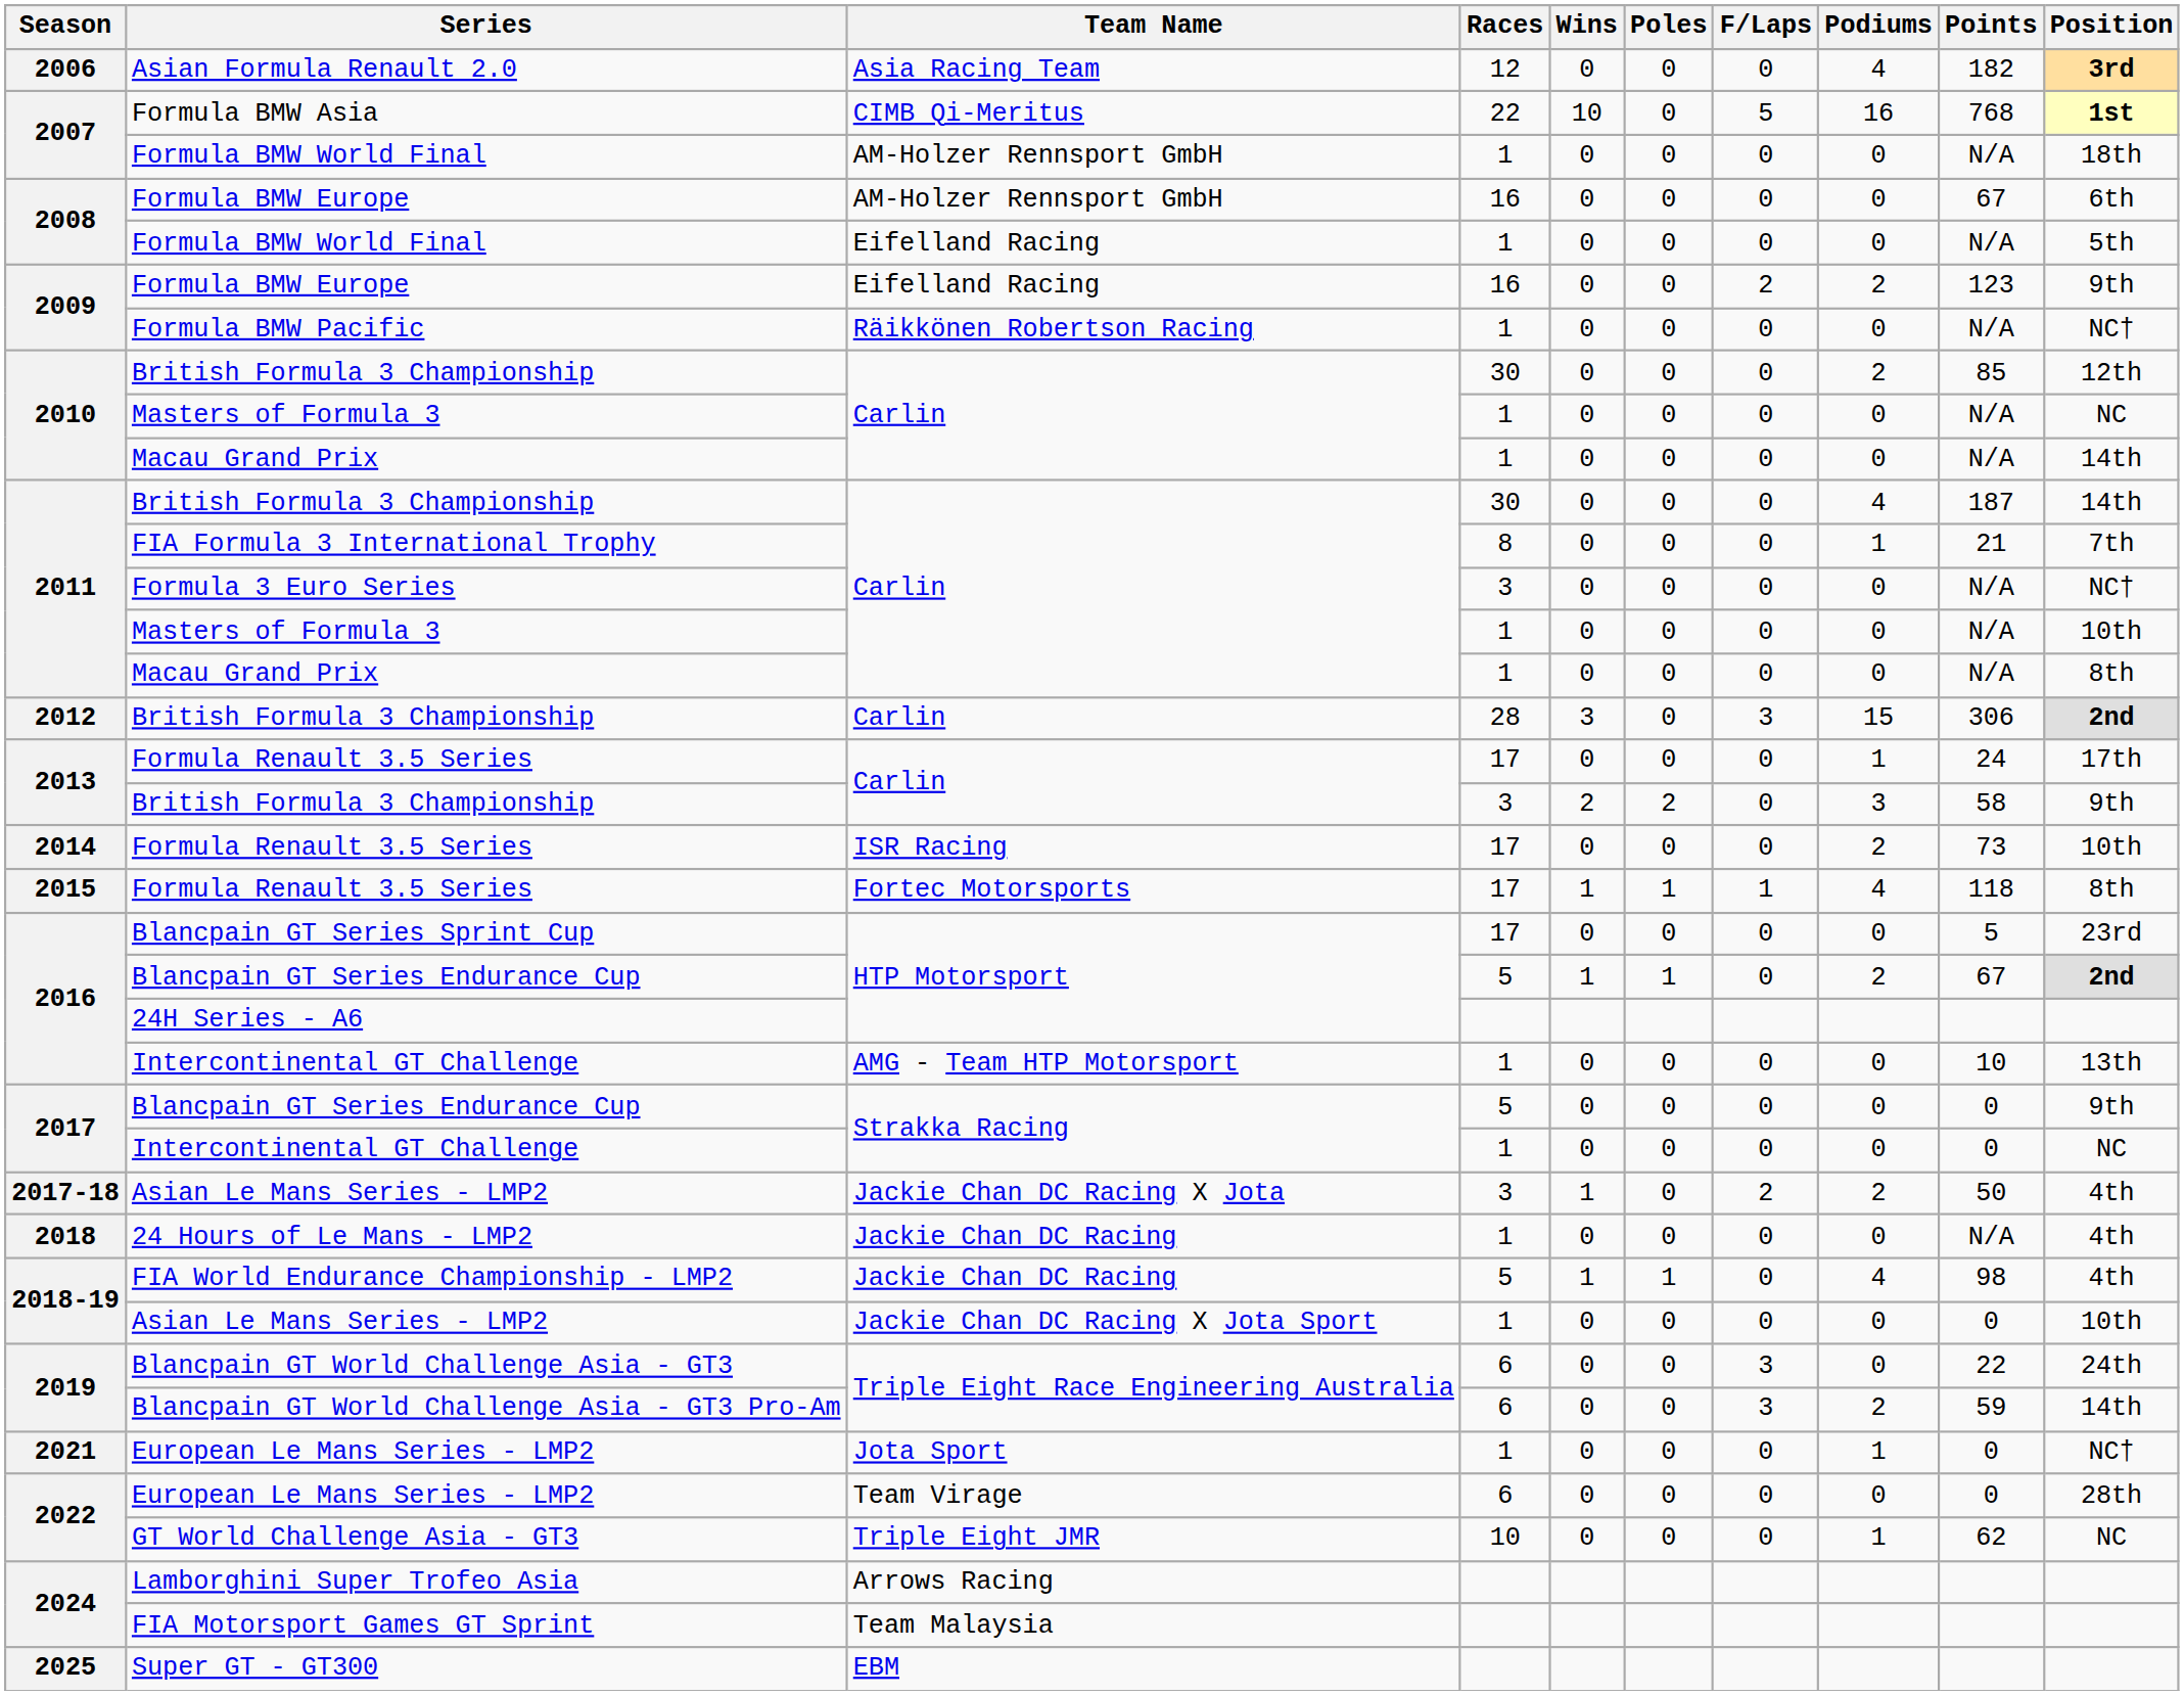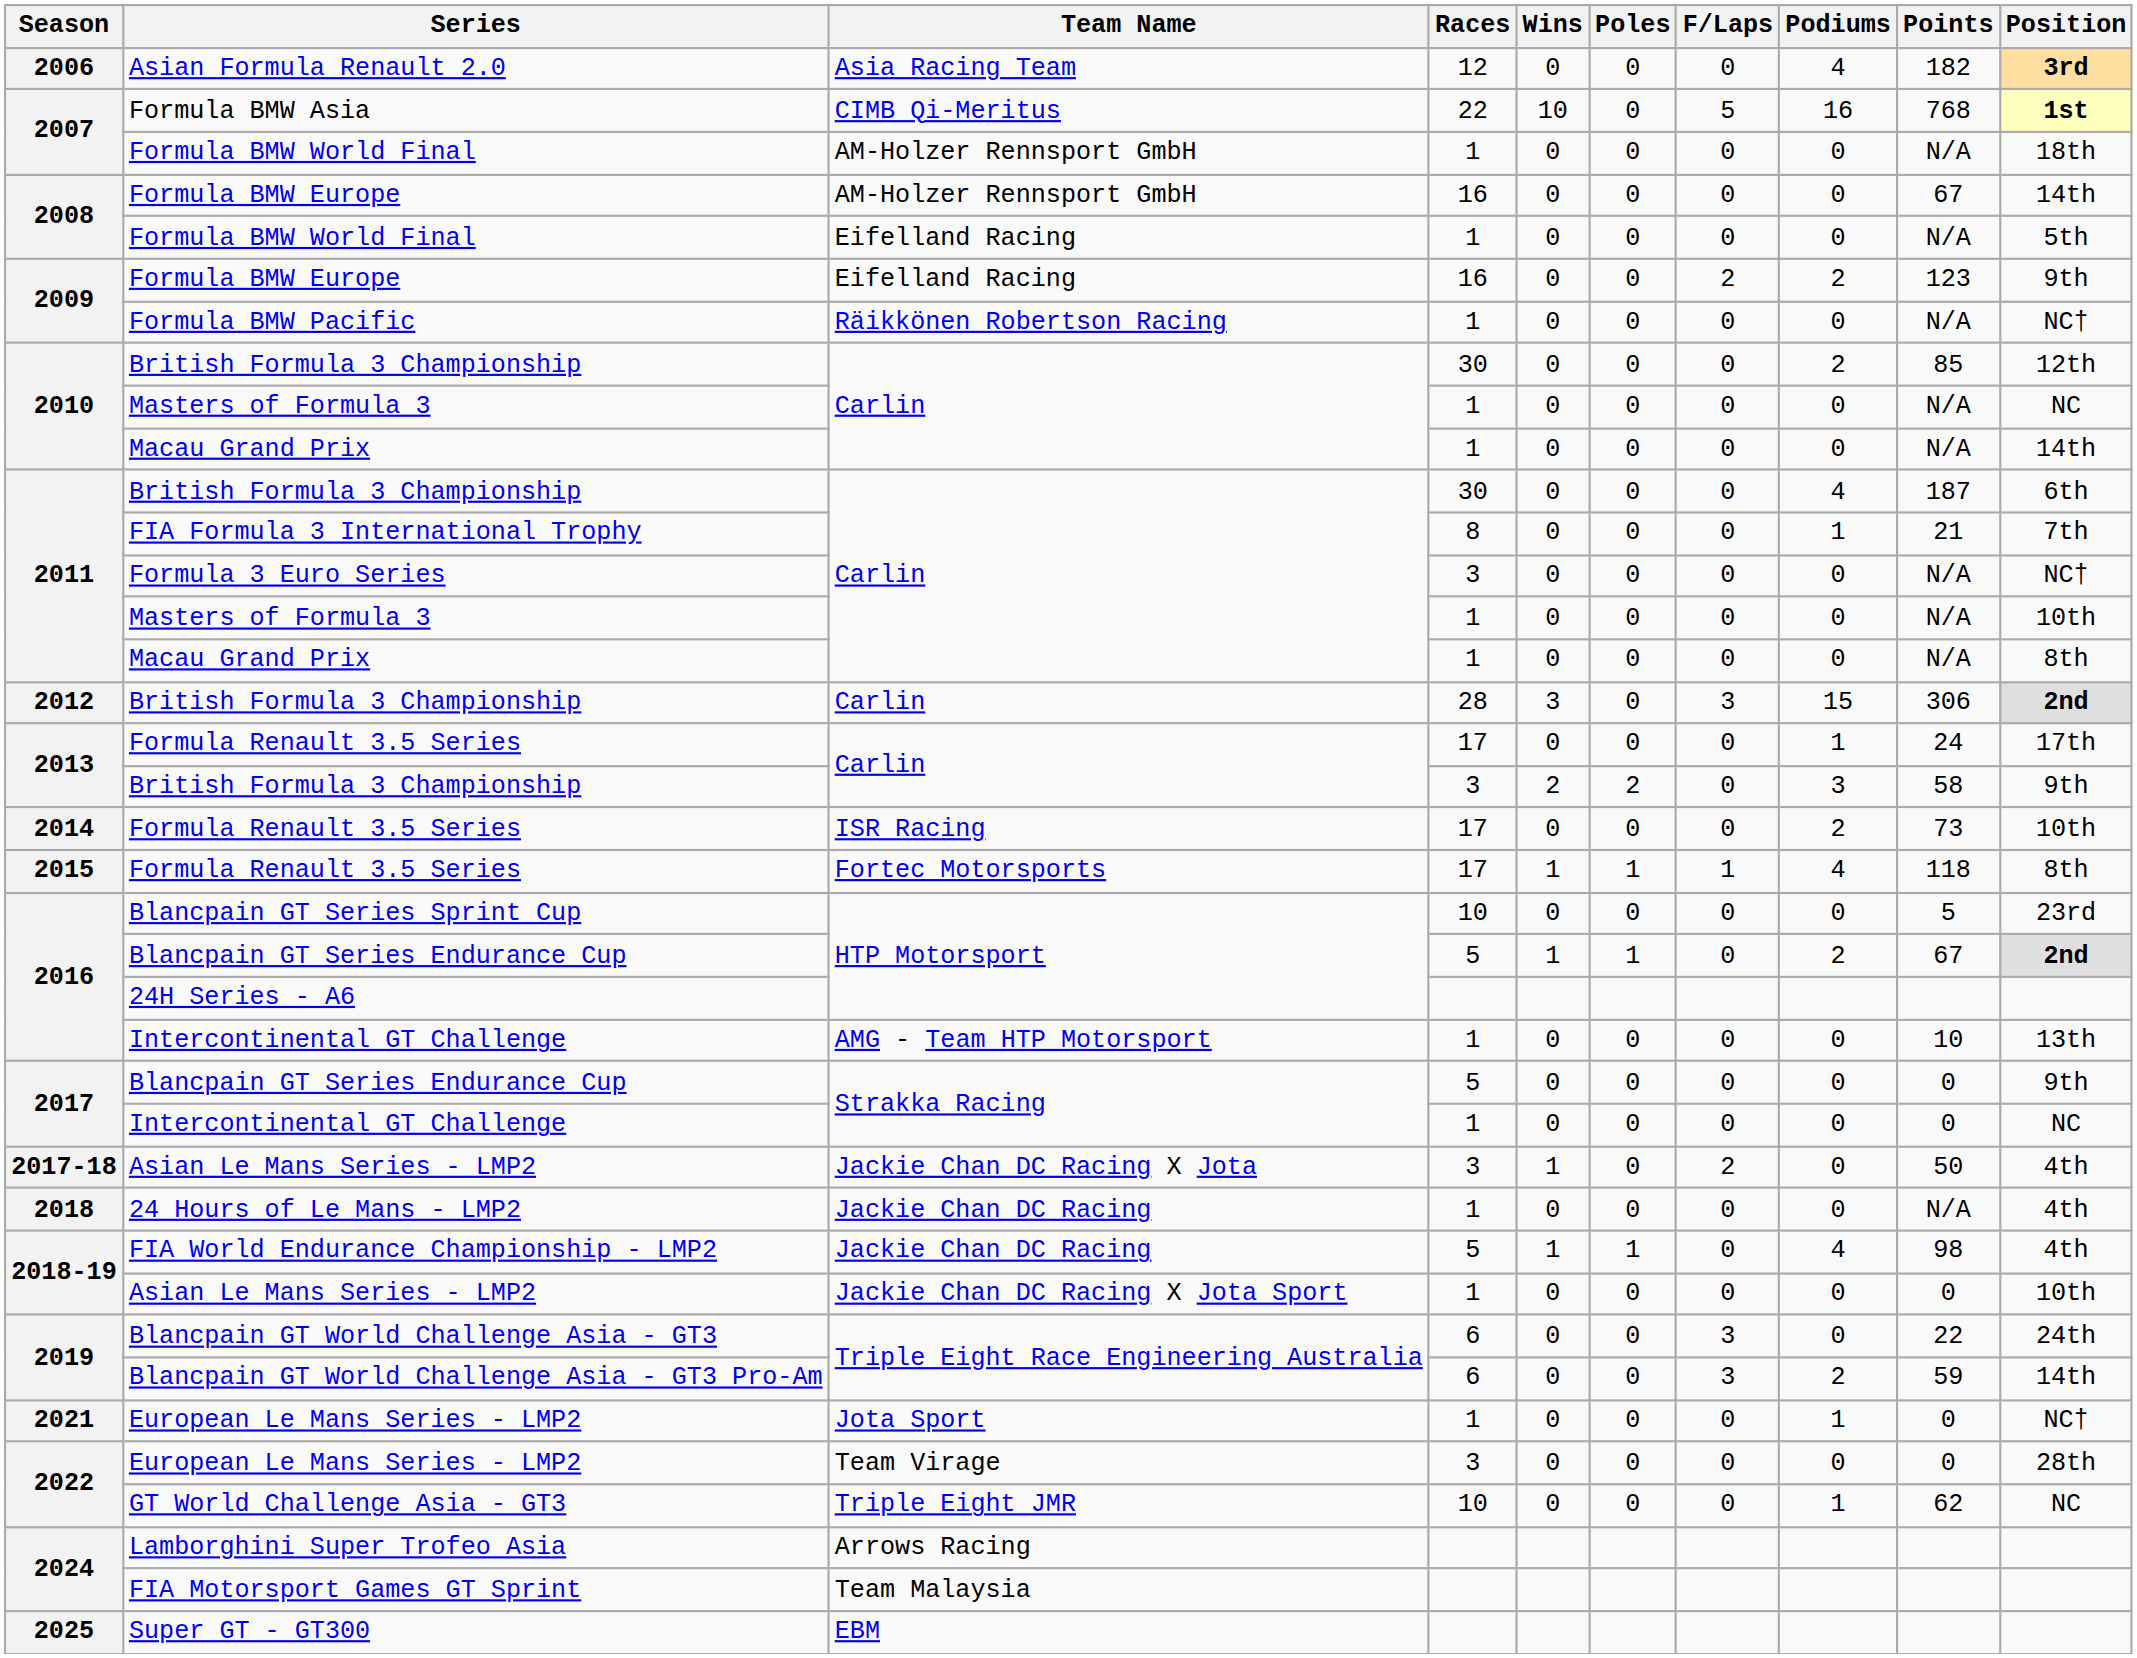2008 / Formula BMW Europe | Position: 6th -> 14th
2011 / British Formula 3 Championship | Position: 14th -> 6th
Blancpain GT Series Sprint Cup | Races: 17 -> 10
2017-18 / Asian Le Mans Series - LMP2 | Podiums: 2 -> 0
2022 / European Le Mans Series - LMP2 | Races: 6 -> 3
